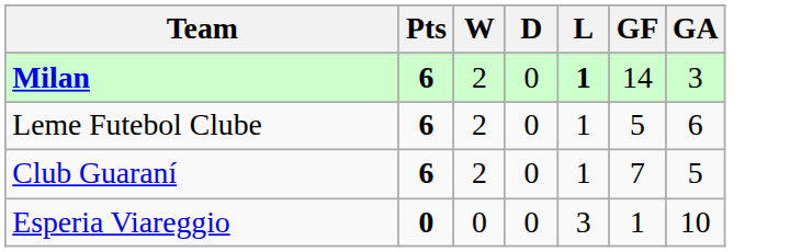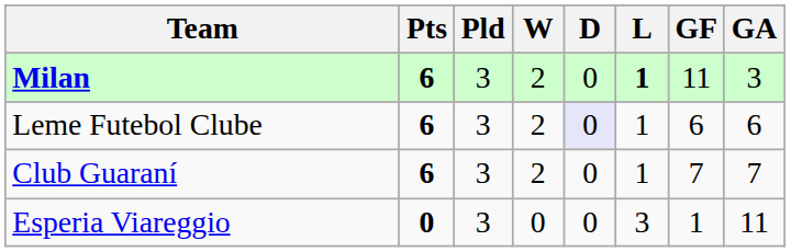+ column: Pld | 3 | 3 | 3 | 3
Milan | GF: 14 -> 11
Leme Futebol Clube | D: no background -> lavender background
Leme Futebol Clube | GF: 5 -> 6
Club Guaraní | GA: 5 -> 7
Esperia Viareggio | GA: 10 -> 11
